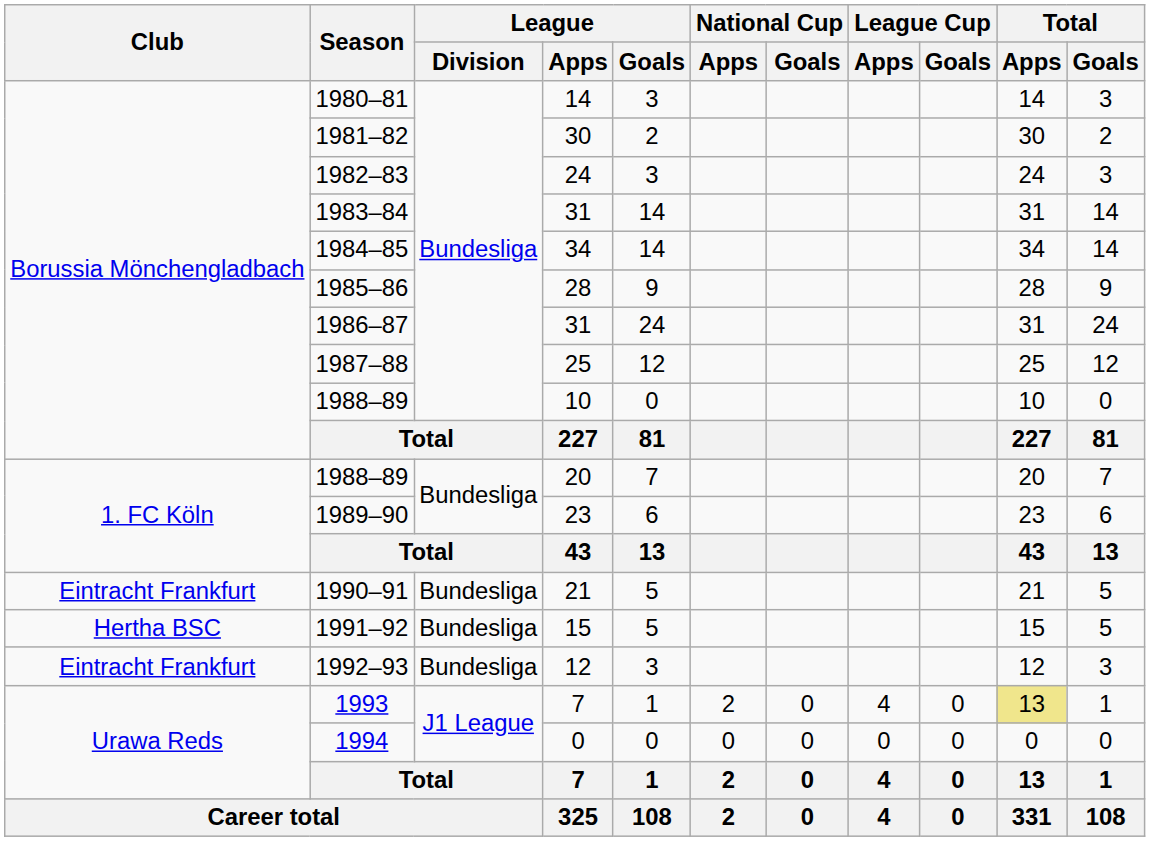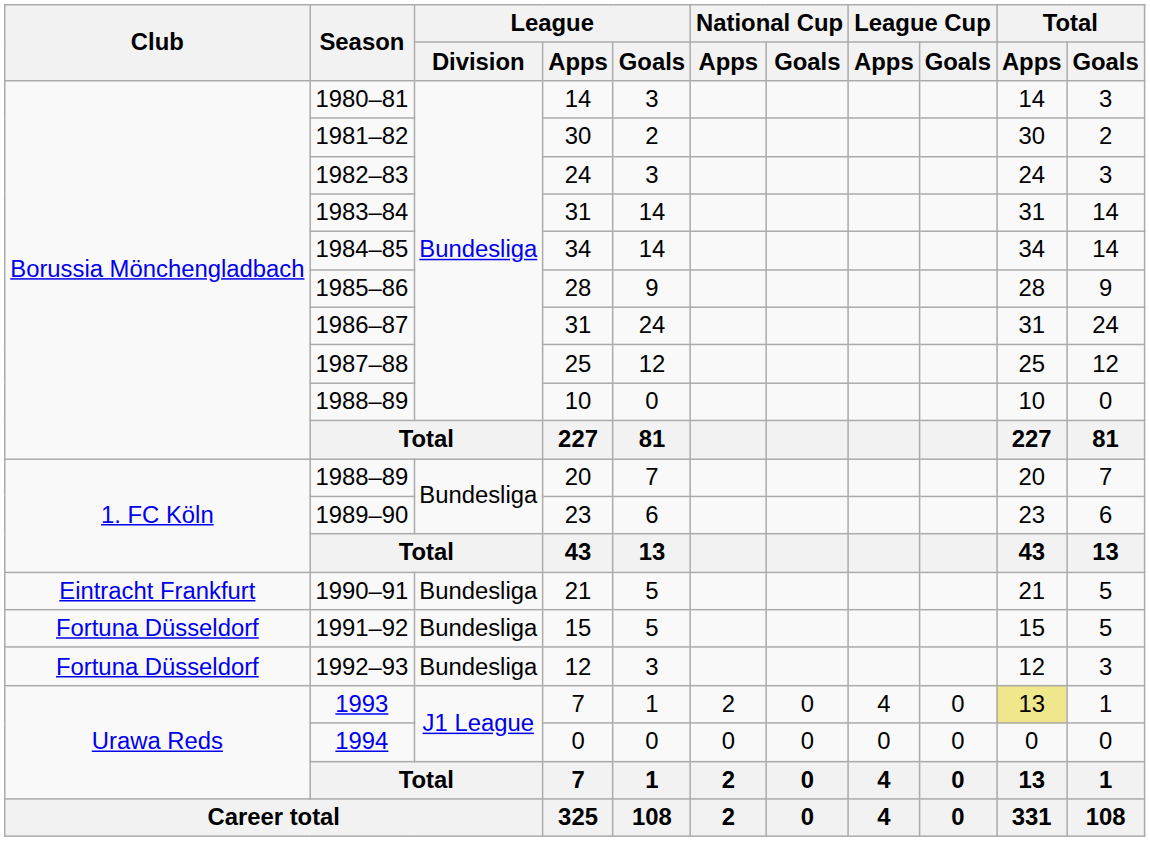1991–92 | Club: Hertha BSC -> Fortuna Düsseldorf
1992–93 | Club: Eintracht Frankfurt -> Fortuna Düsseldorf
